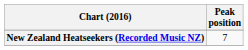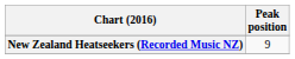New Zealand Heatseekers (Recorded Music NZ) | Peak position: 7 -> 9
